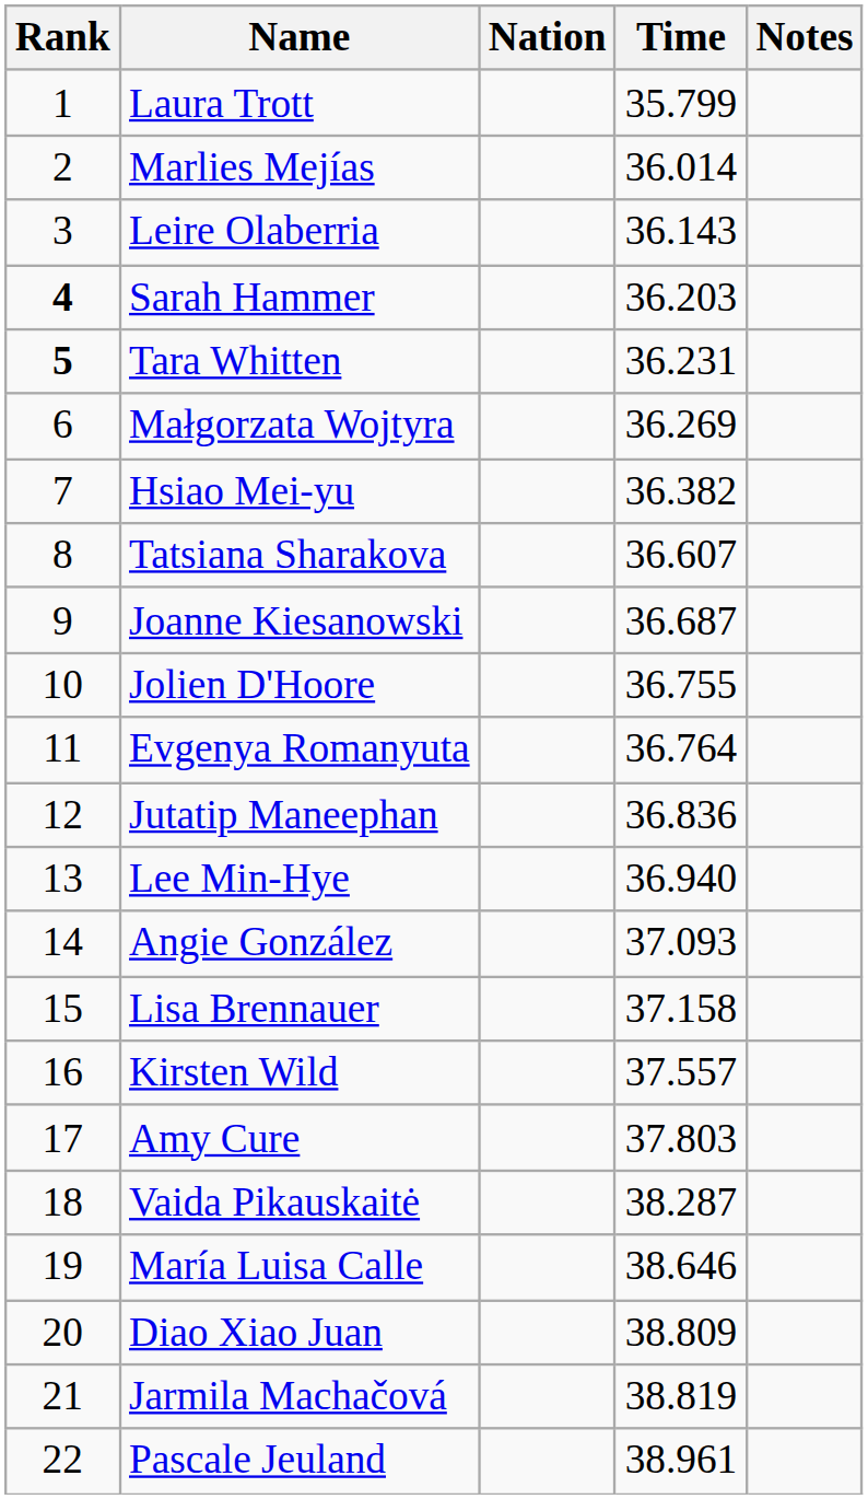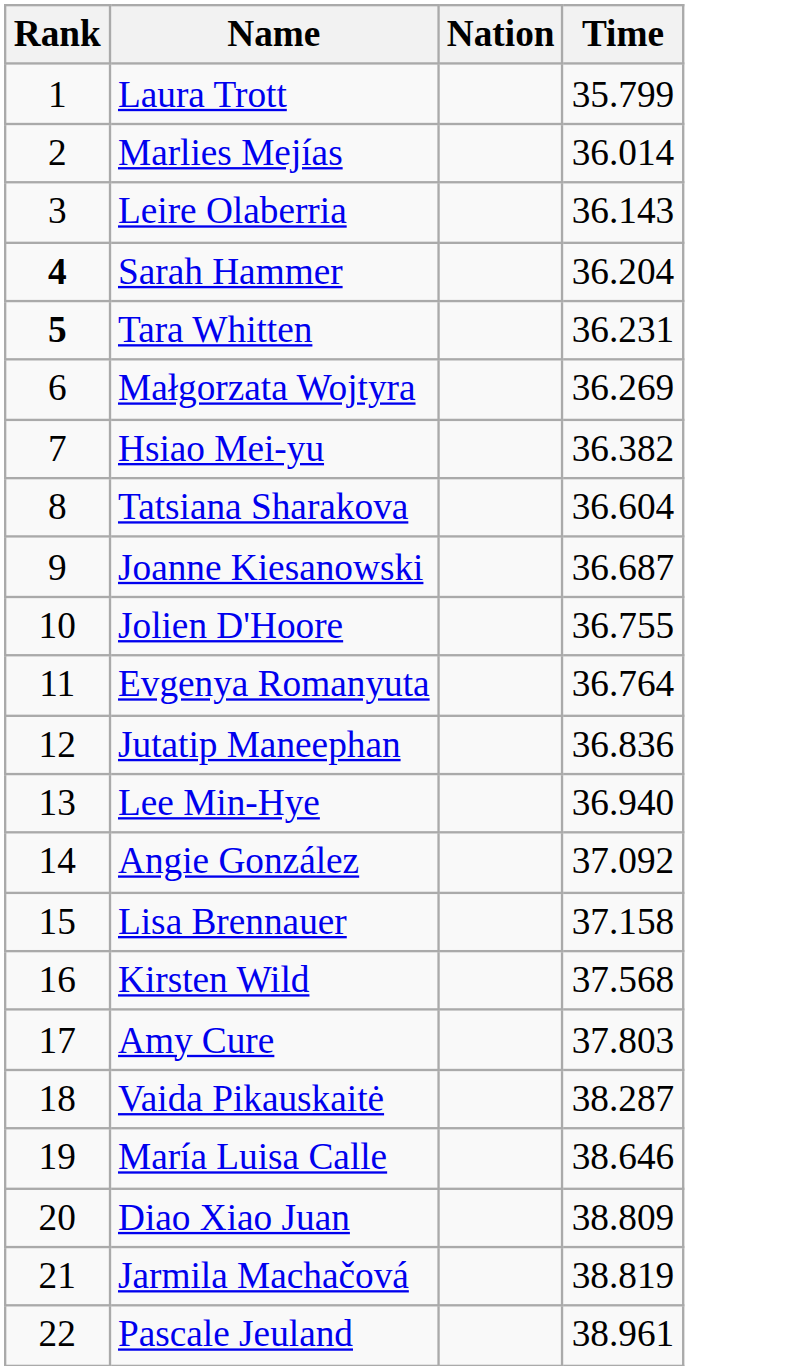- column: Notes
Sarah Hammer | Time: 36.203 -> 36.204
Tatsiana Sharakova | Time: 36.607 -> 36.604
Angie González | Time: 37.093 -> 37.092
Kirsten Wild | Time: 37.557 -> 37.568
